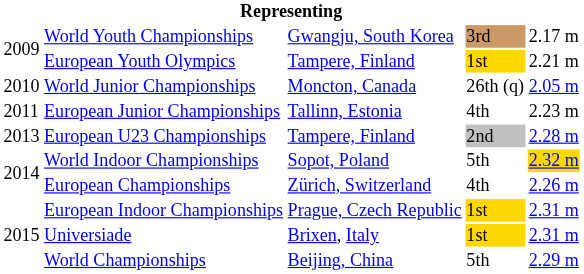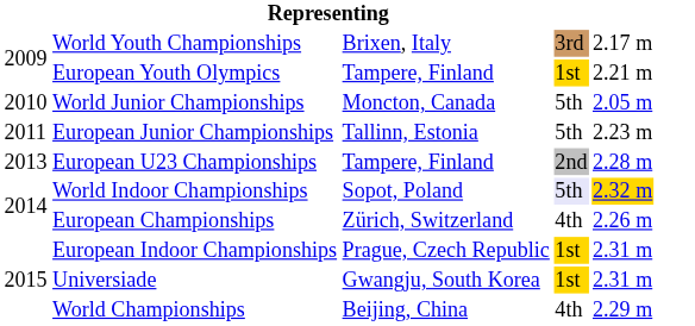World Youth Championships | column 3: Gwangju, South Korea -> Brixen, Italy
World Junior Championships | column 4: 26th (q) -> 5th
European Junior Championships | column 4: 4th -> 5th
World Indoor Championships | column 4: no background -> lavender background
Universiade | column 3: Brixen, Italy -> Gwangju, South Korea
World Championships | column 4: 5th -> 4th
